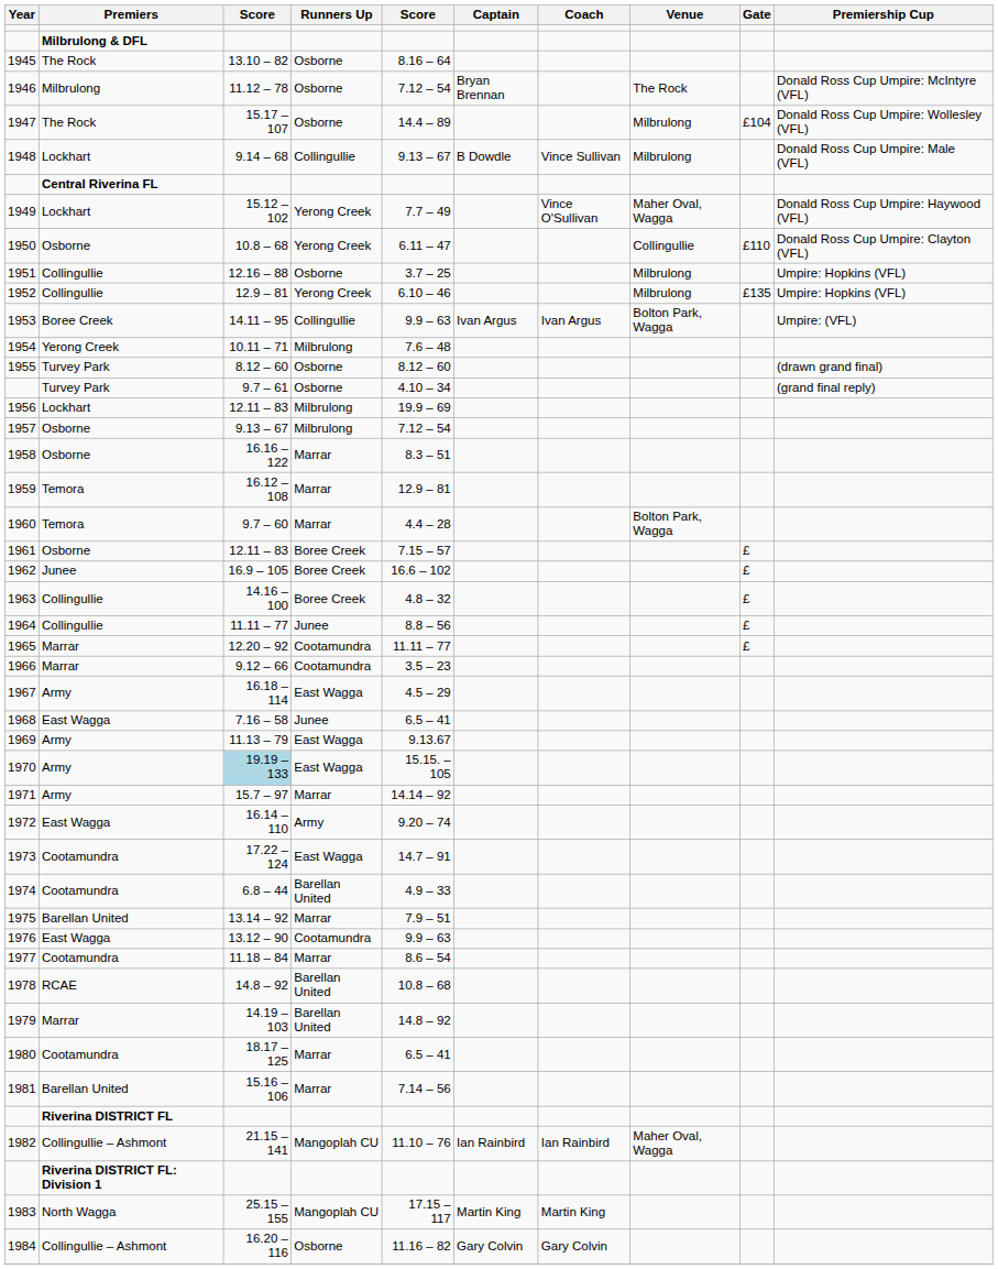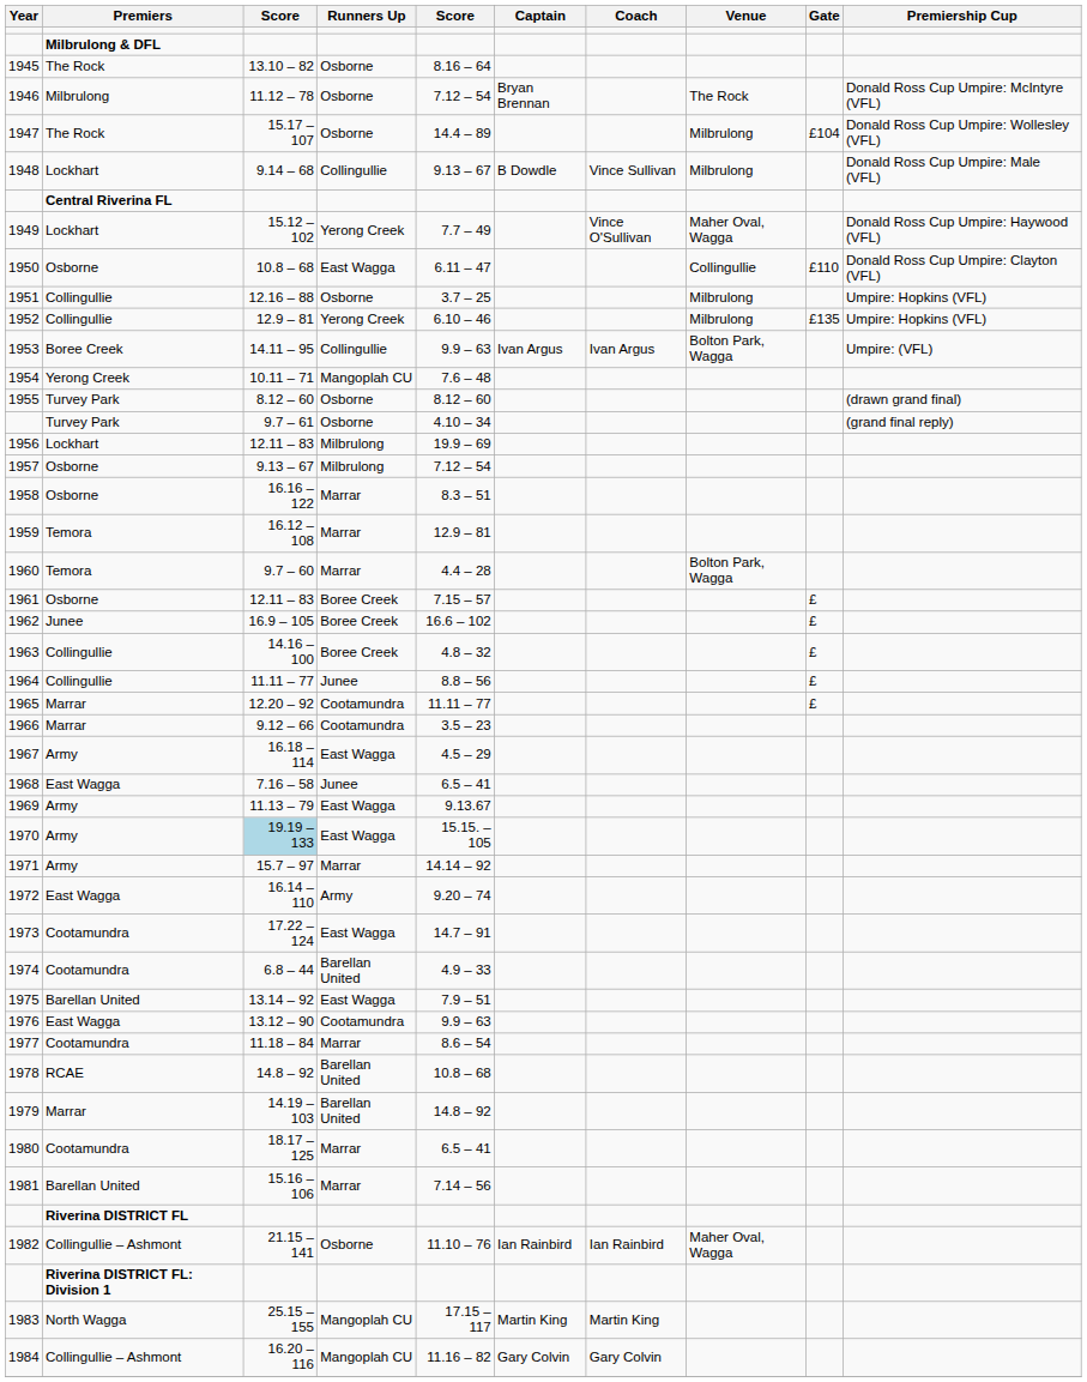1950 | Runners Up: Yerong Creek -> East Wagga
1954 | Runners Up: Milbrulong -> Mangoplah CU
1975 | Runners Up: Marrar -> East Wagga
1982 | Runners Up: Mangoplah CU -> Osborne
1984 | Runners Up: Osborne -> Mangoplah CU
